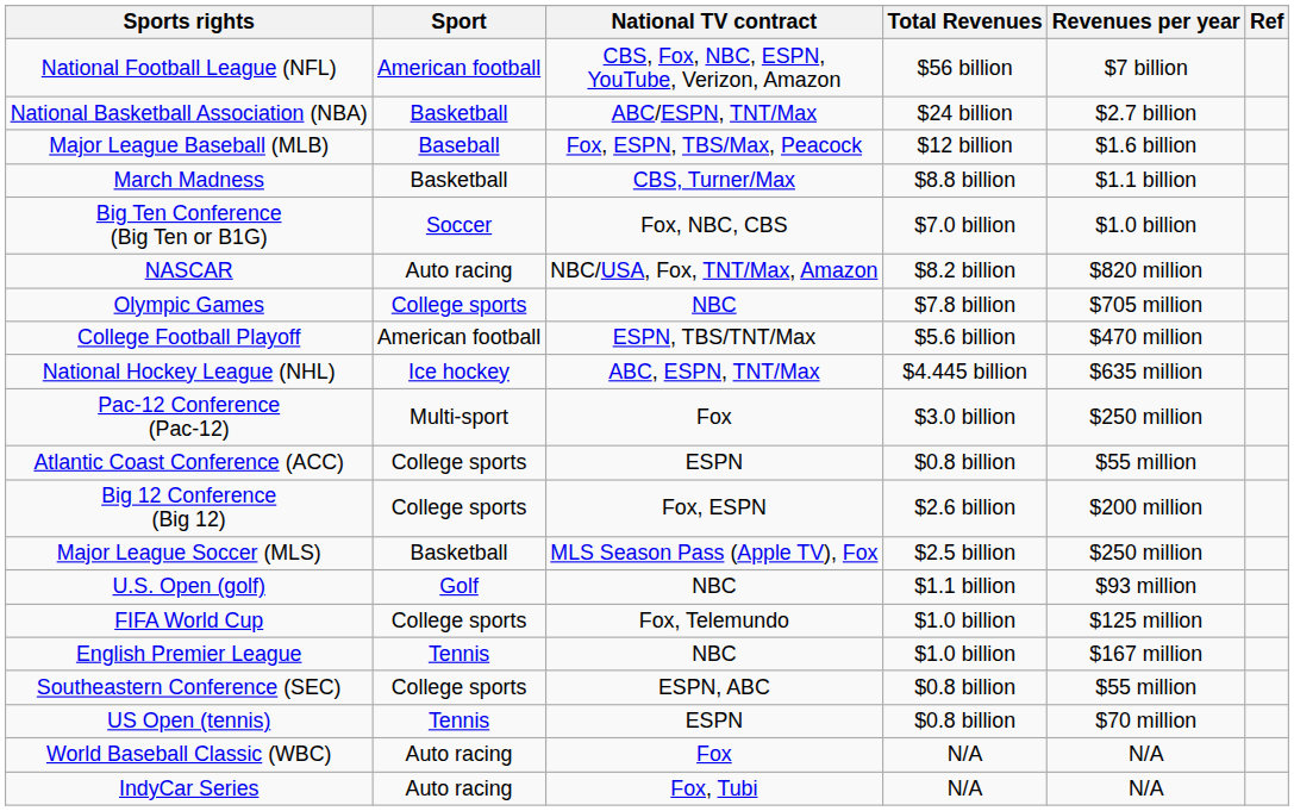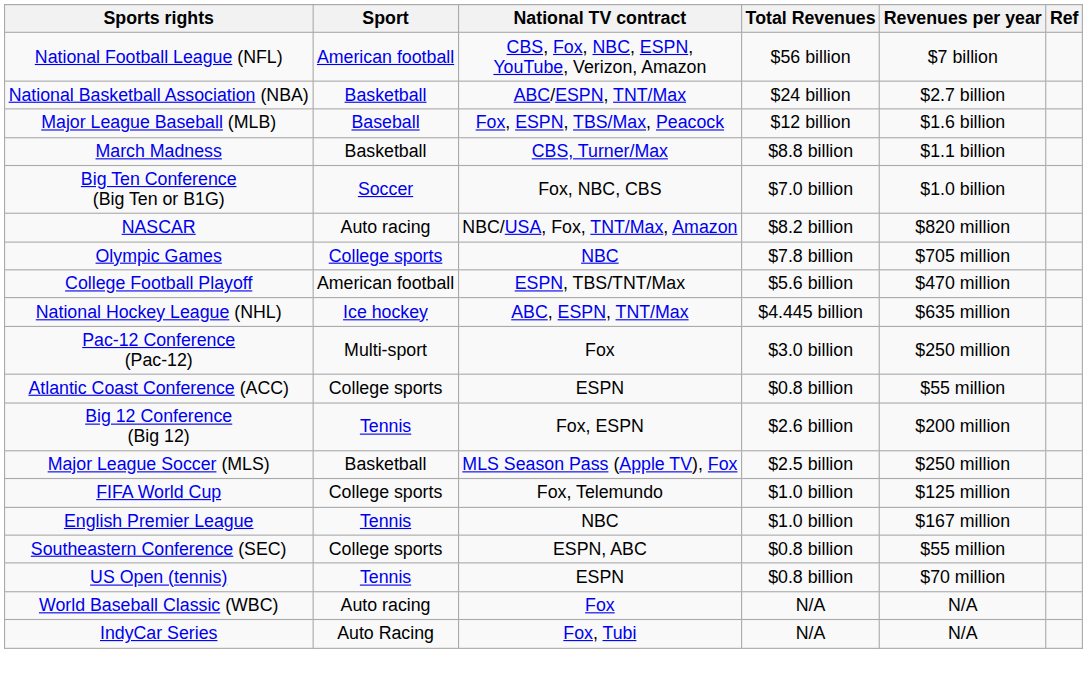Big 12 Conference (Big 12) | Sport: College sports -> Tennis
- row: U.S. Open (golf) | Golf | NBC | $1.1 billion | $93 million
IndyCar Series | Sport: Auto racing -> Auto Racing
